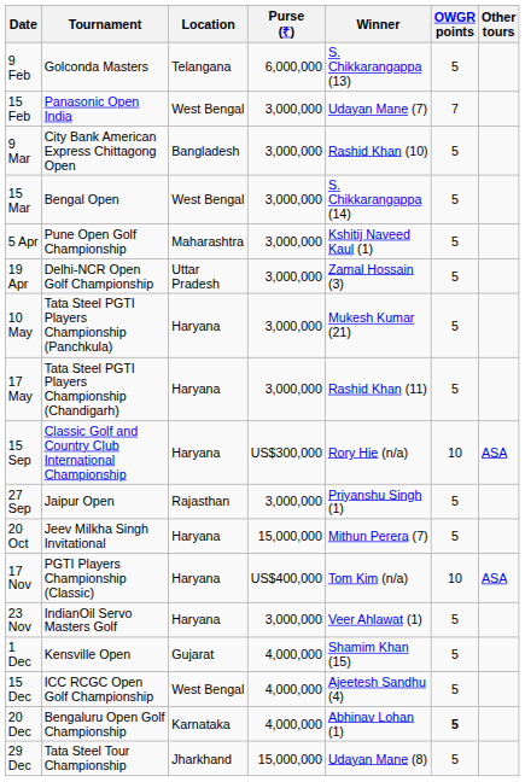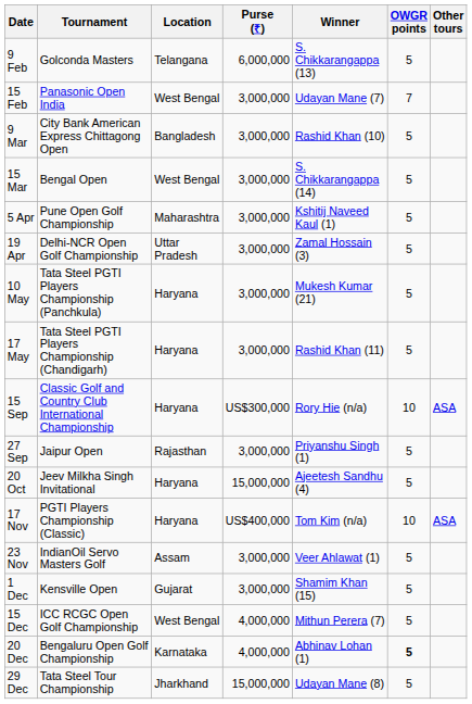20 Oct | Winner: Mithun Perera (7) -> Ajeetesh Sandhu (4)
23 Nov | Location: Haryana -> Assam
1 Dec | Purse (₹): 4,000,000 -> 3,000,000
15 Dec | Winner: Ajeetesh Sandhu (4) -> Mithun Perera (7)
